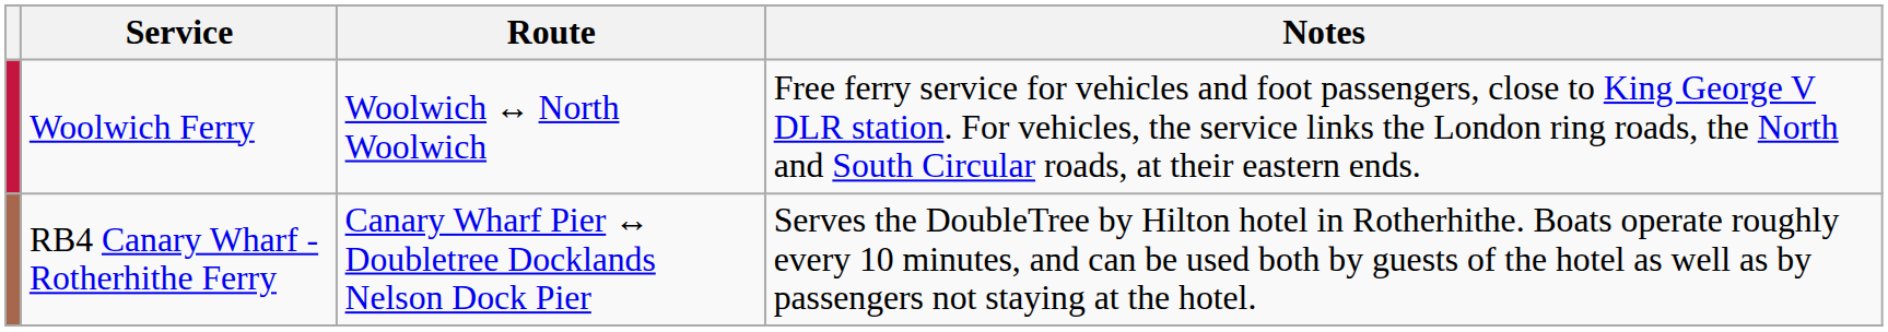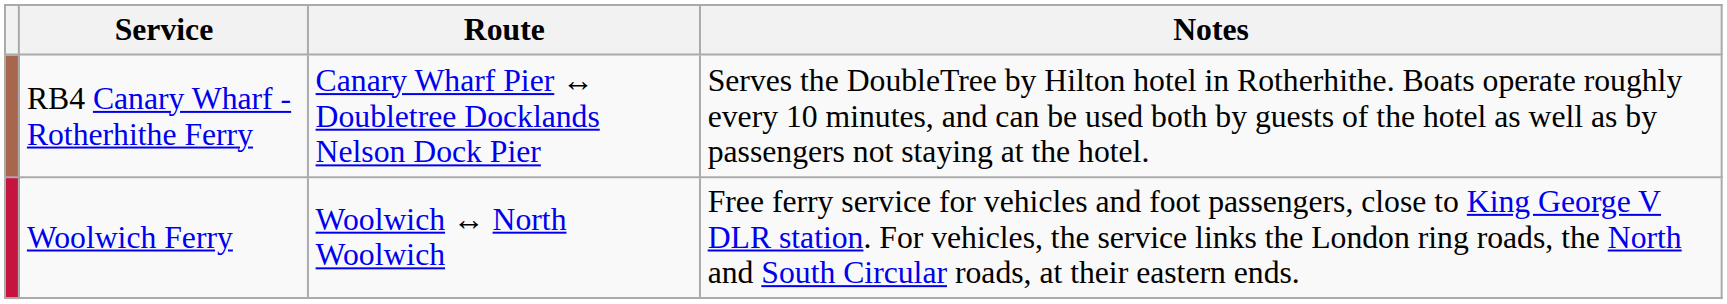rows swapped: RB4 Canary Wharf - Rotherhithe Ferry <-> Woolwich Ferry
